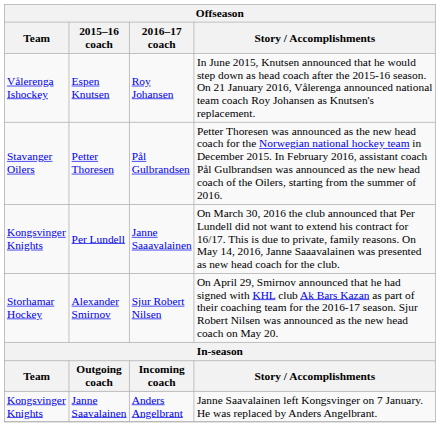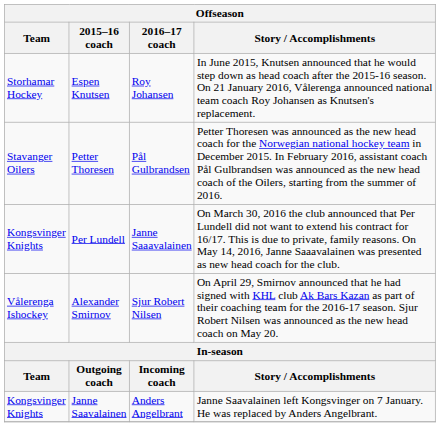Espen Knutsen | Team: Vålerenga Ishockey -> Storhamar Hockey
Alexander Smirnov | Team: Storhamar Hockey -> Vålerenga Ishockey
